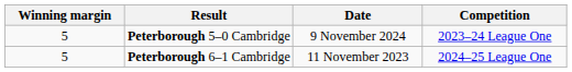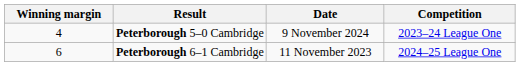Peterborough 5–0 Cambridge | Winning margin: 5 -> 4
Peterborough 6–1 Cambridge | Winning margin: 5 -> 6
